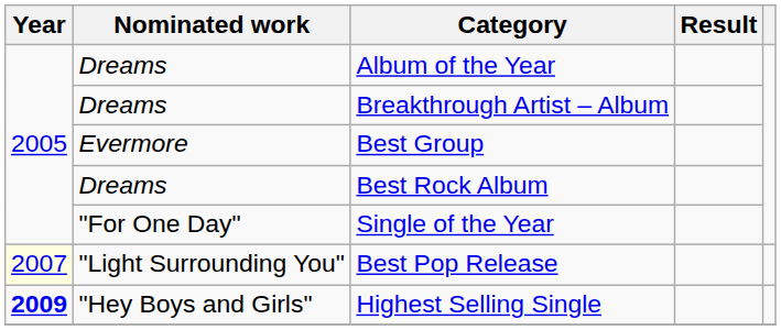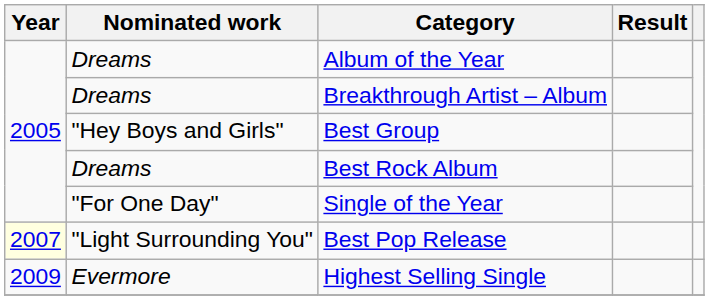Best Group | Nominated work: Evermore -> "Hey Boys and Girls"
Highest Selling Single | Year: bold -> normal
Highest Selling Single | Nominated work: "Hey Boys and Girls" -> Evermore
